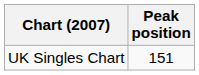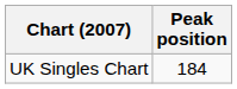UK Singles Chart | Peak position: 151 -> 184
